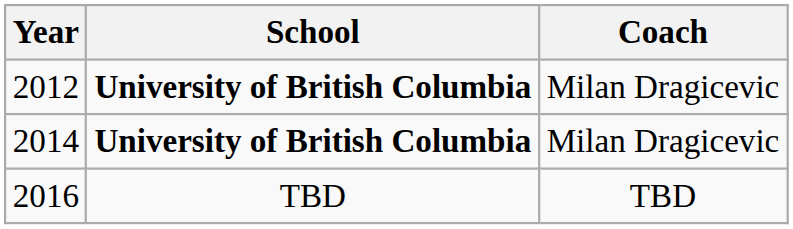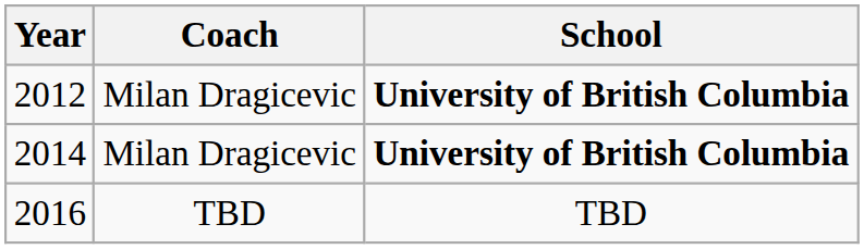columns swapped: School <-> Coach
